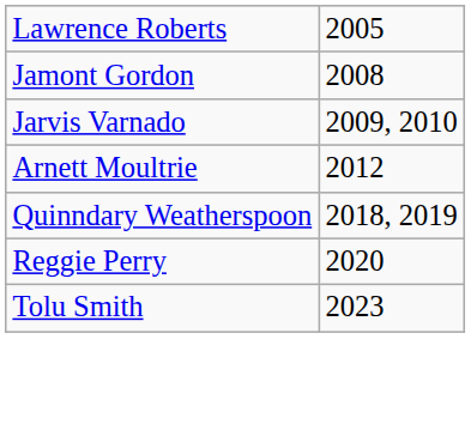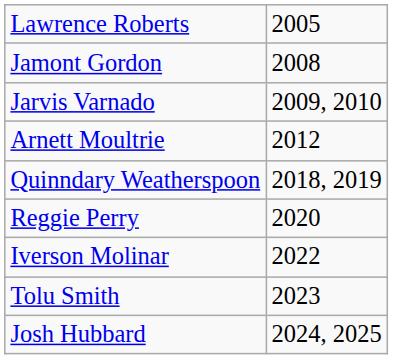+ row: Iverson Molinar | 2022
+ row: Josh Hubbard | 2024, 2025
